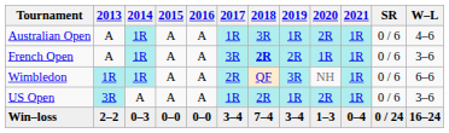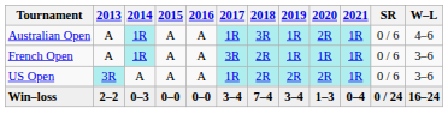French Open | 2018: bold -> normal
French Open | 2019: 2R -> 1R
- row: Wimbledon | 1R | 1R | A | A | 2R | QF | 3R | NH | 1R | 0 / 6 | 6–6
US Open | 2019: 1R -> 2R
